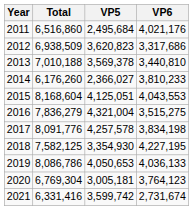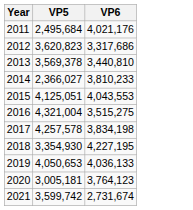- column: Total | 6,516,860 | 6,938,509 | 7,010,188 | 6,176,260 | 8,168,604 | 7,836,279 | 8,091,776 | 7,582,125 | 8,086,786 | 6,769,304 | 6,331,416
